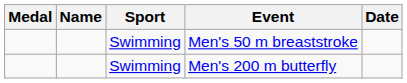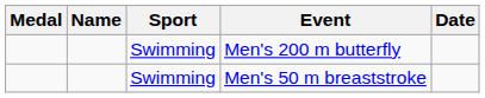rows swapped: Men's 200 m butterfly <-> Men's 50 m breaststroke
